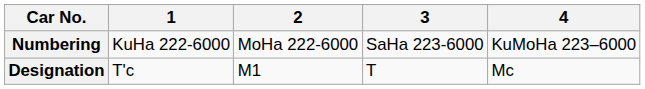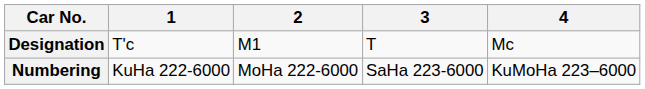rows swapped: Designation <-> Numbering
